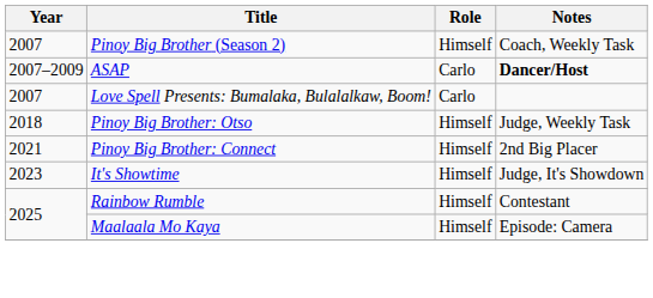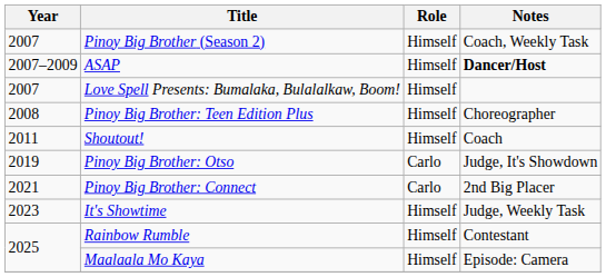ASAP | Role: Carlo -> Himself
Love Spell Presents: Bumalaka, Bulalalkaw, Boom! | Role: Carlo -> Himself
+ row: 2008 | Pinoy Big Brother: Teen Edition Plus | Himself | Choreographer
+ row: 2011 | Shoutout! | Himself | Coach
Pinoy Big Brother: Otso | Year: 2018 -> 2019
Pinoy Big Brother: Otso | Role: Himself -> Carlo
Pinoy Big Brother: Otso | Notes: Judge, Weekly Task -> Judge, It's Showdown
Pinoy Big Brother: Connect | Role: Himself -> Carlo
It's Showtime | Notes: Judge, It's Showdown -> Judge, Weekly Task
